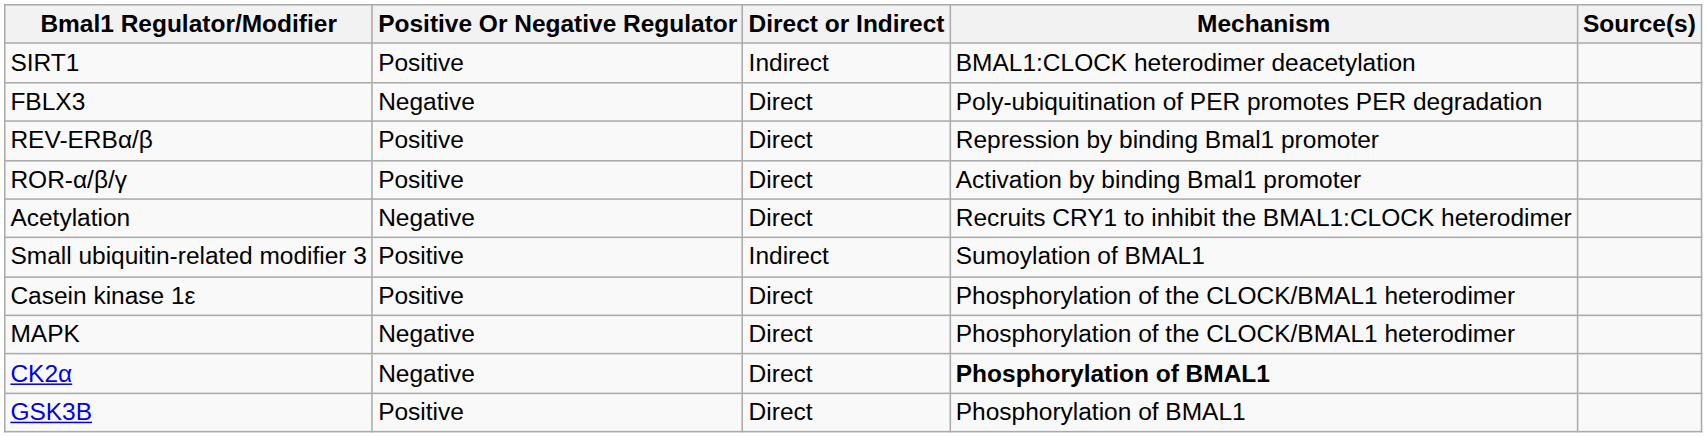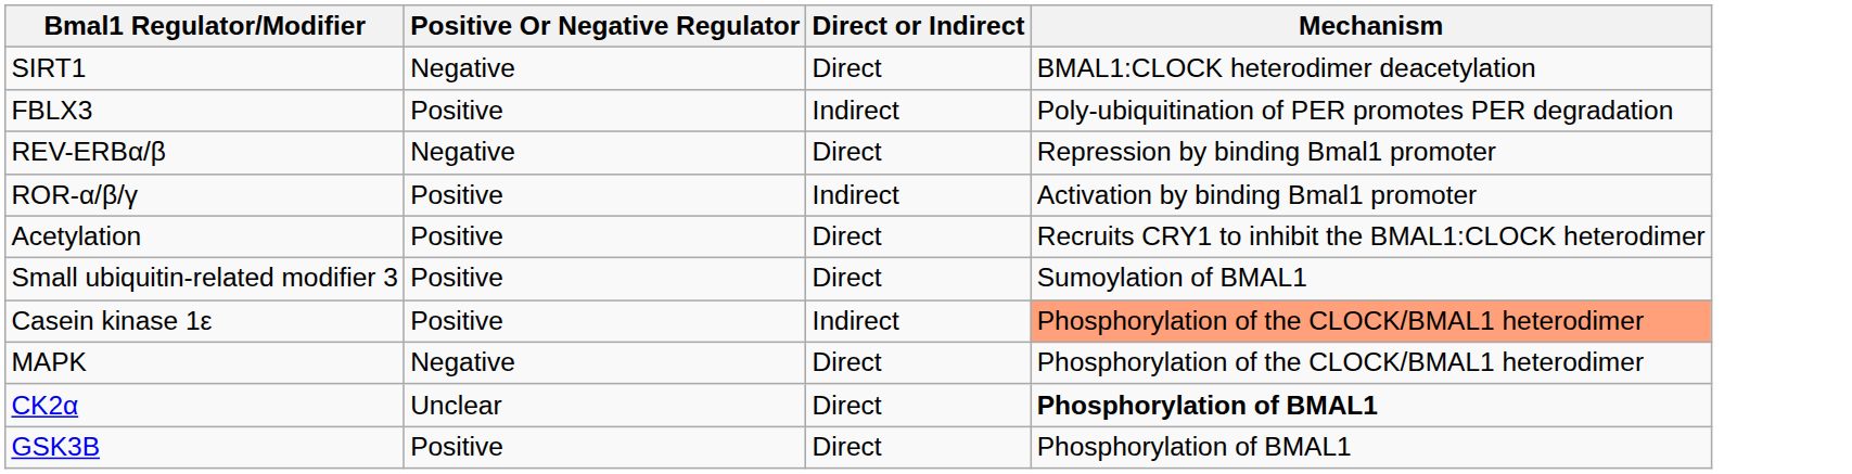- column: Source(s)
SIRT1 | Positive Or Negative Regulator: Positive -> Negative
SIRT1 | Direct or Indirect: Indirect -> Direct
FBLX3 | Positive Or Negative Regulator: Negative -> Positive
FBLX3 | Direct or Indirect: Direct -> Indirect
REV-ERBα/β | Positive Or Negative Regulator: Positive -> Negative
ROR-α/β/γ | Direct or Indirect: Direct -> Indirect
Acetylation | Positive Or Negative Regulator: Negative -> Positive
Small ubiquitin-related modifier 3 | Direct or Indirect: Indirect -> Direct
Casein kinase 1ε | Direct or Indirect: Direct -> Indirect
Casein kinase 1ε | Mechanism: no background -> lightsalmon background
CK2α | Positive Or Negative Regulator: Negative -> Unclear
